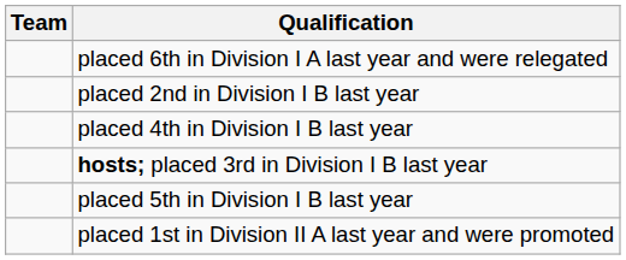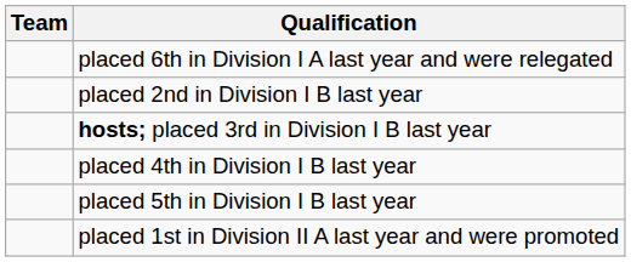rows swapped: hosts; placed 3rd in Division I B last year <-> placed 4th in Division I B last year
